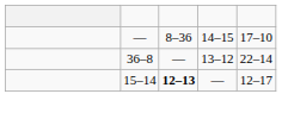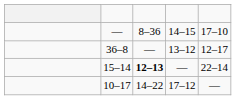36–8 | column 5: 22–14 -> 12–17
15–14 | column 5: 12–17 -> 22–14
+ row: 10–17 | 14–22 | 17–12 | —
